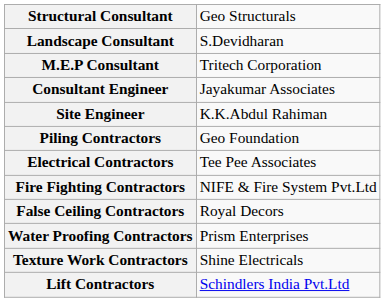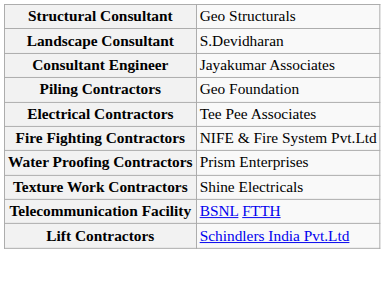- row: M.E.P Consultant | Tritech Corporation
- row: Site Engineer | K.K.Abdul Rahiman
- row: False Ceiling Contractors | Royal Decors
+ row: Telecommunication Facility | BSNL FTTH
